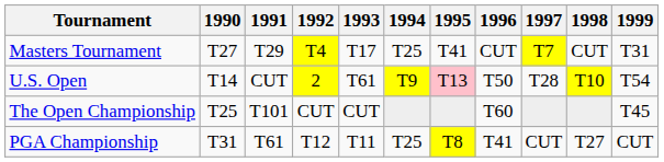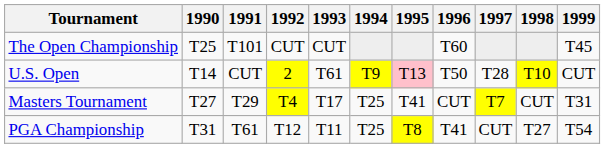rows swapped: Masters Tournament <-> The Open Championship
U.S. Open | 1999: T54 -> CUT
PGA Championship | 1999: CUT -> T54
